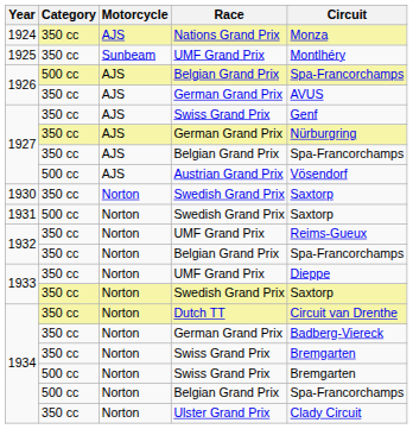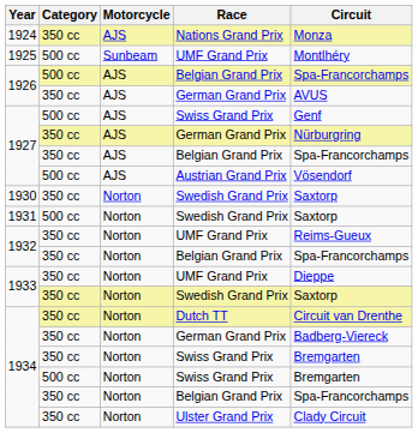1925 | Category: 350 cc -> 500 cc
1927 / Swiss Grand Prix | Category: 350 cc -> 500 cc
1934 / Belgian Grand Prix | Category: 500 cc -> 350 cc
